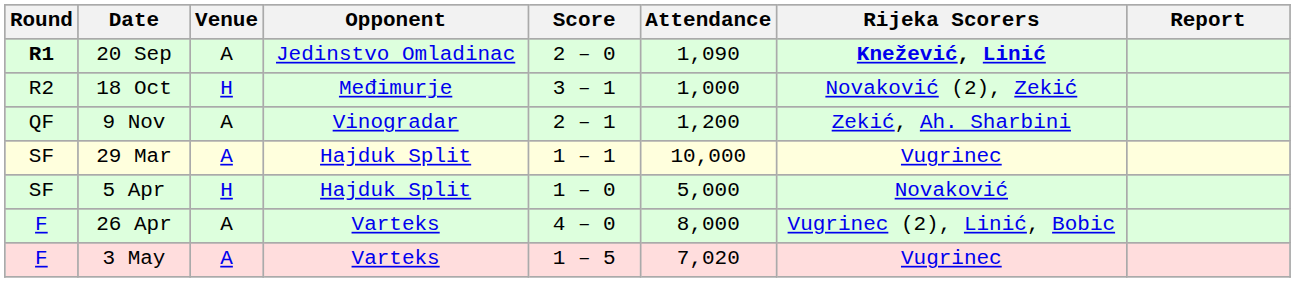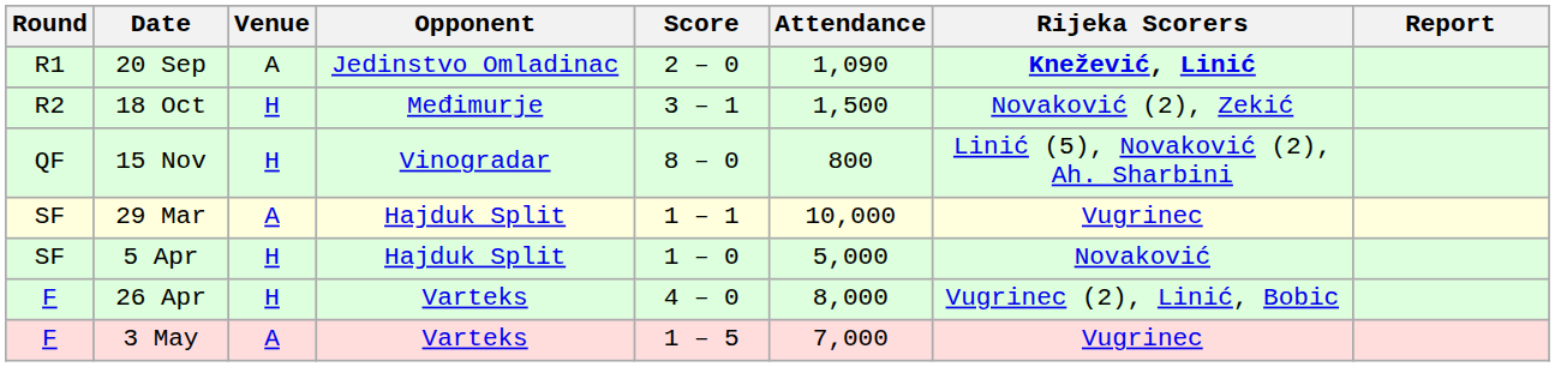20 Sep | Round: bold -> normal
18 Oct | Attendance: 1,000 -> 1,500
- row: QF | 9 Nov | A | Vinogradar | 2 – 1 | 1,200 | Zekić, Ah. Sharbini
+ row: QF | 15 Nov | H | Vinogradar | 8 – 0 | 800 | Linić (5), Novaković (2), Ah. Sharbini
26 Apr | Venue: A -> H
3 May | Attendance: 7,020 -> 7,000
